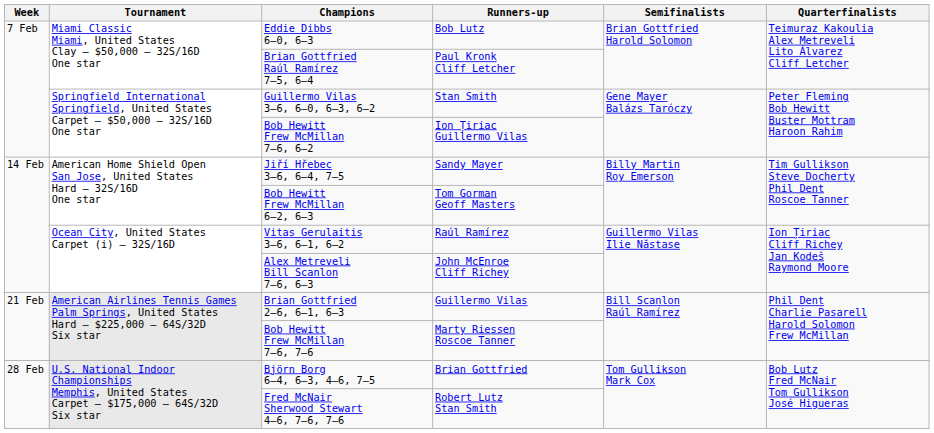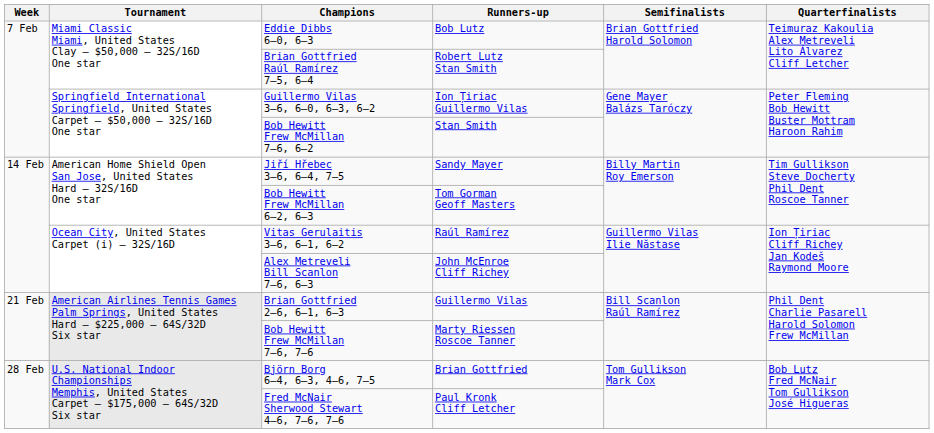Brian Gottfried Raúl Ramírez 7–5, 6–4 | Runners-up: Paul Kronk Cliff Letcher -> Robert Lutz Stan Smith
Guillermo Vilas 3–6, 6–0, 6–3, 6–2 | Runners-up: Stan Smith -> Ion Țiriac Guillermo Vilas
Bob Hewitt Frew McMillan 7–6, 6–2 | Runners-up: Ion Țiriac Guillermo Vilas -> Stan Smith
Fred McNair Sherwood Stewart 4–6, 7–6, 7–6 | Runners-up: Robert Lutz Stan Smith -> Paul Kronk Cliff Letcher
